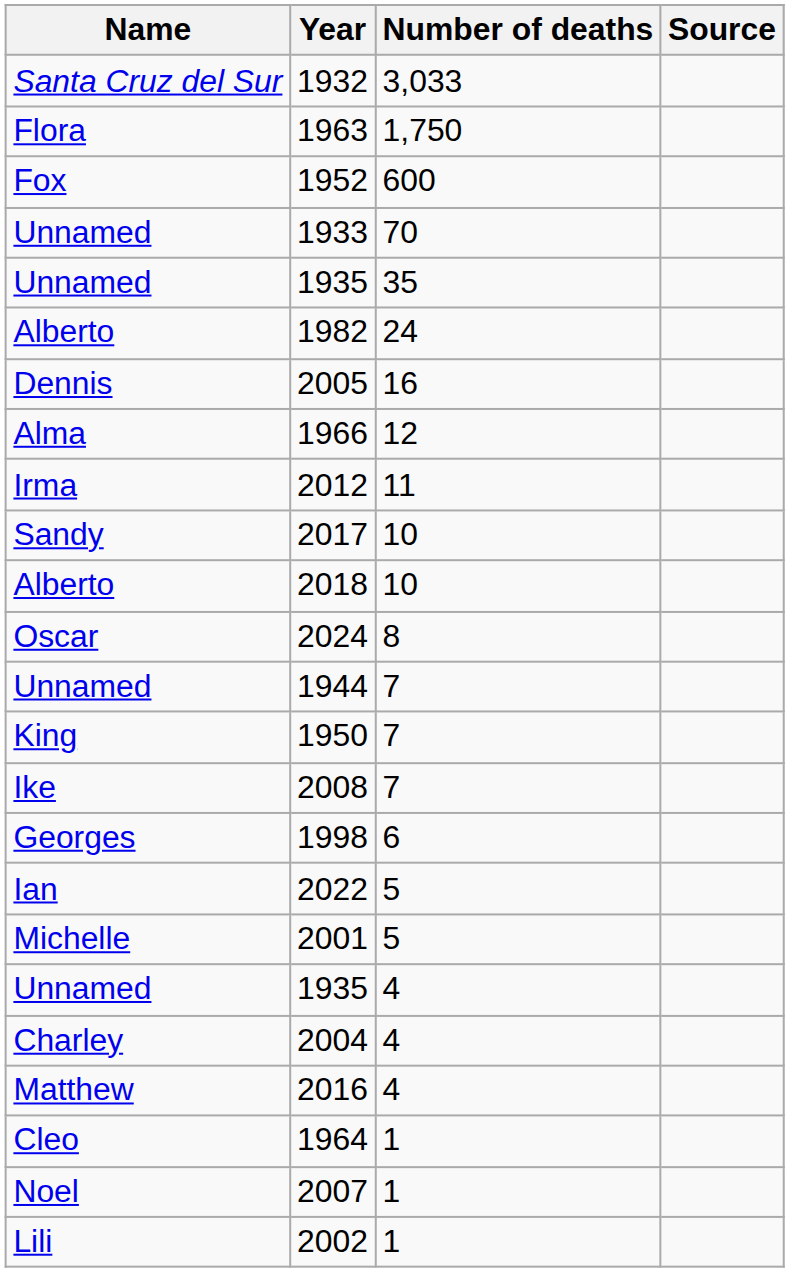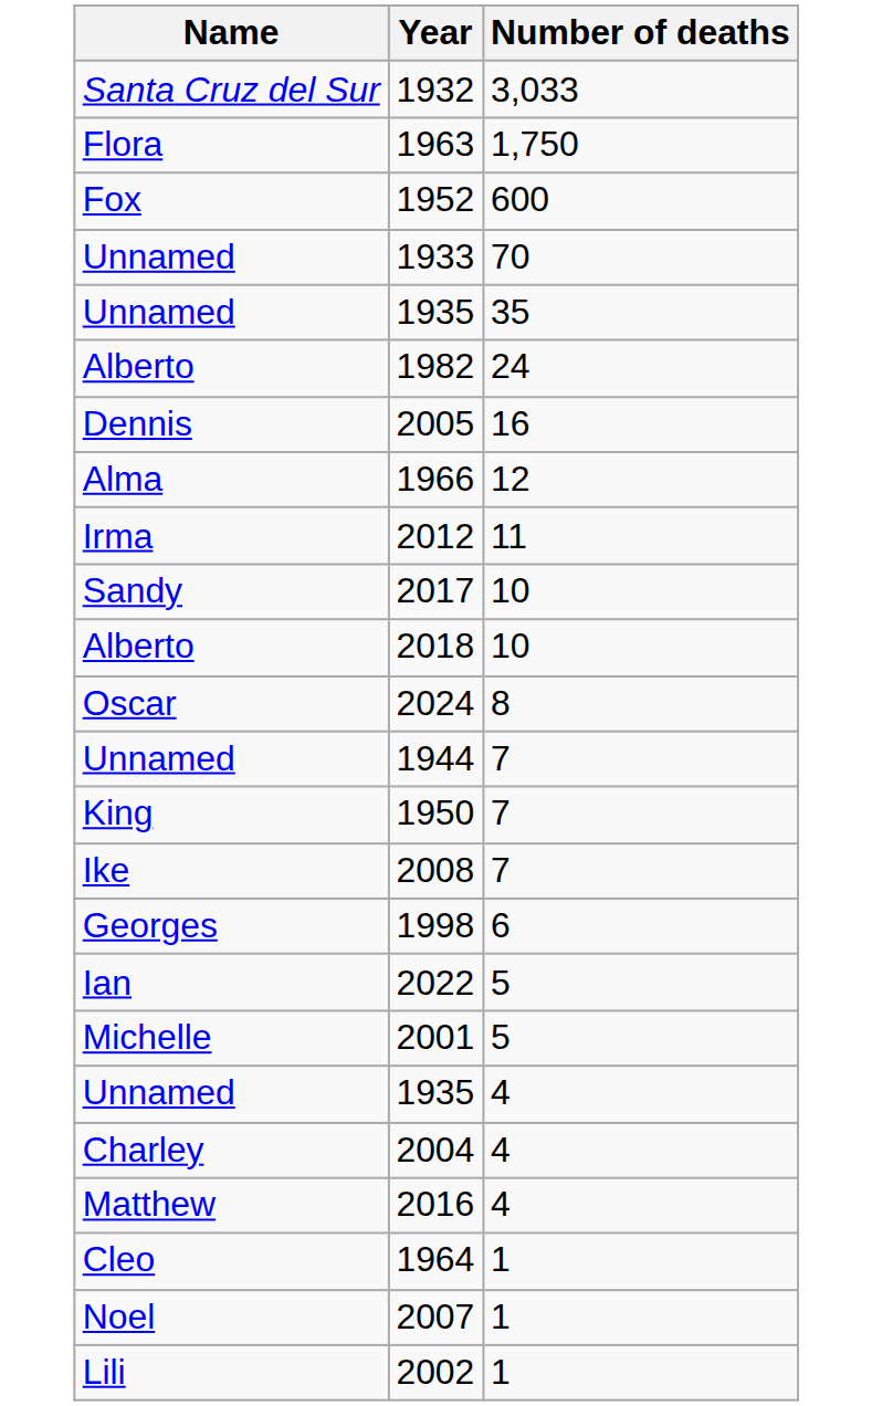- column: Source
